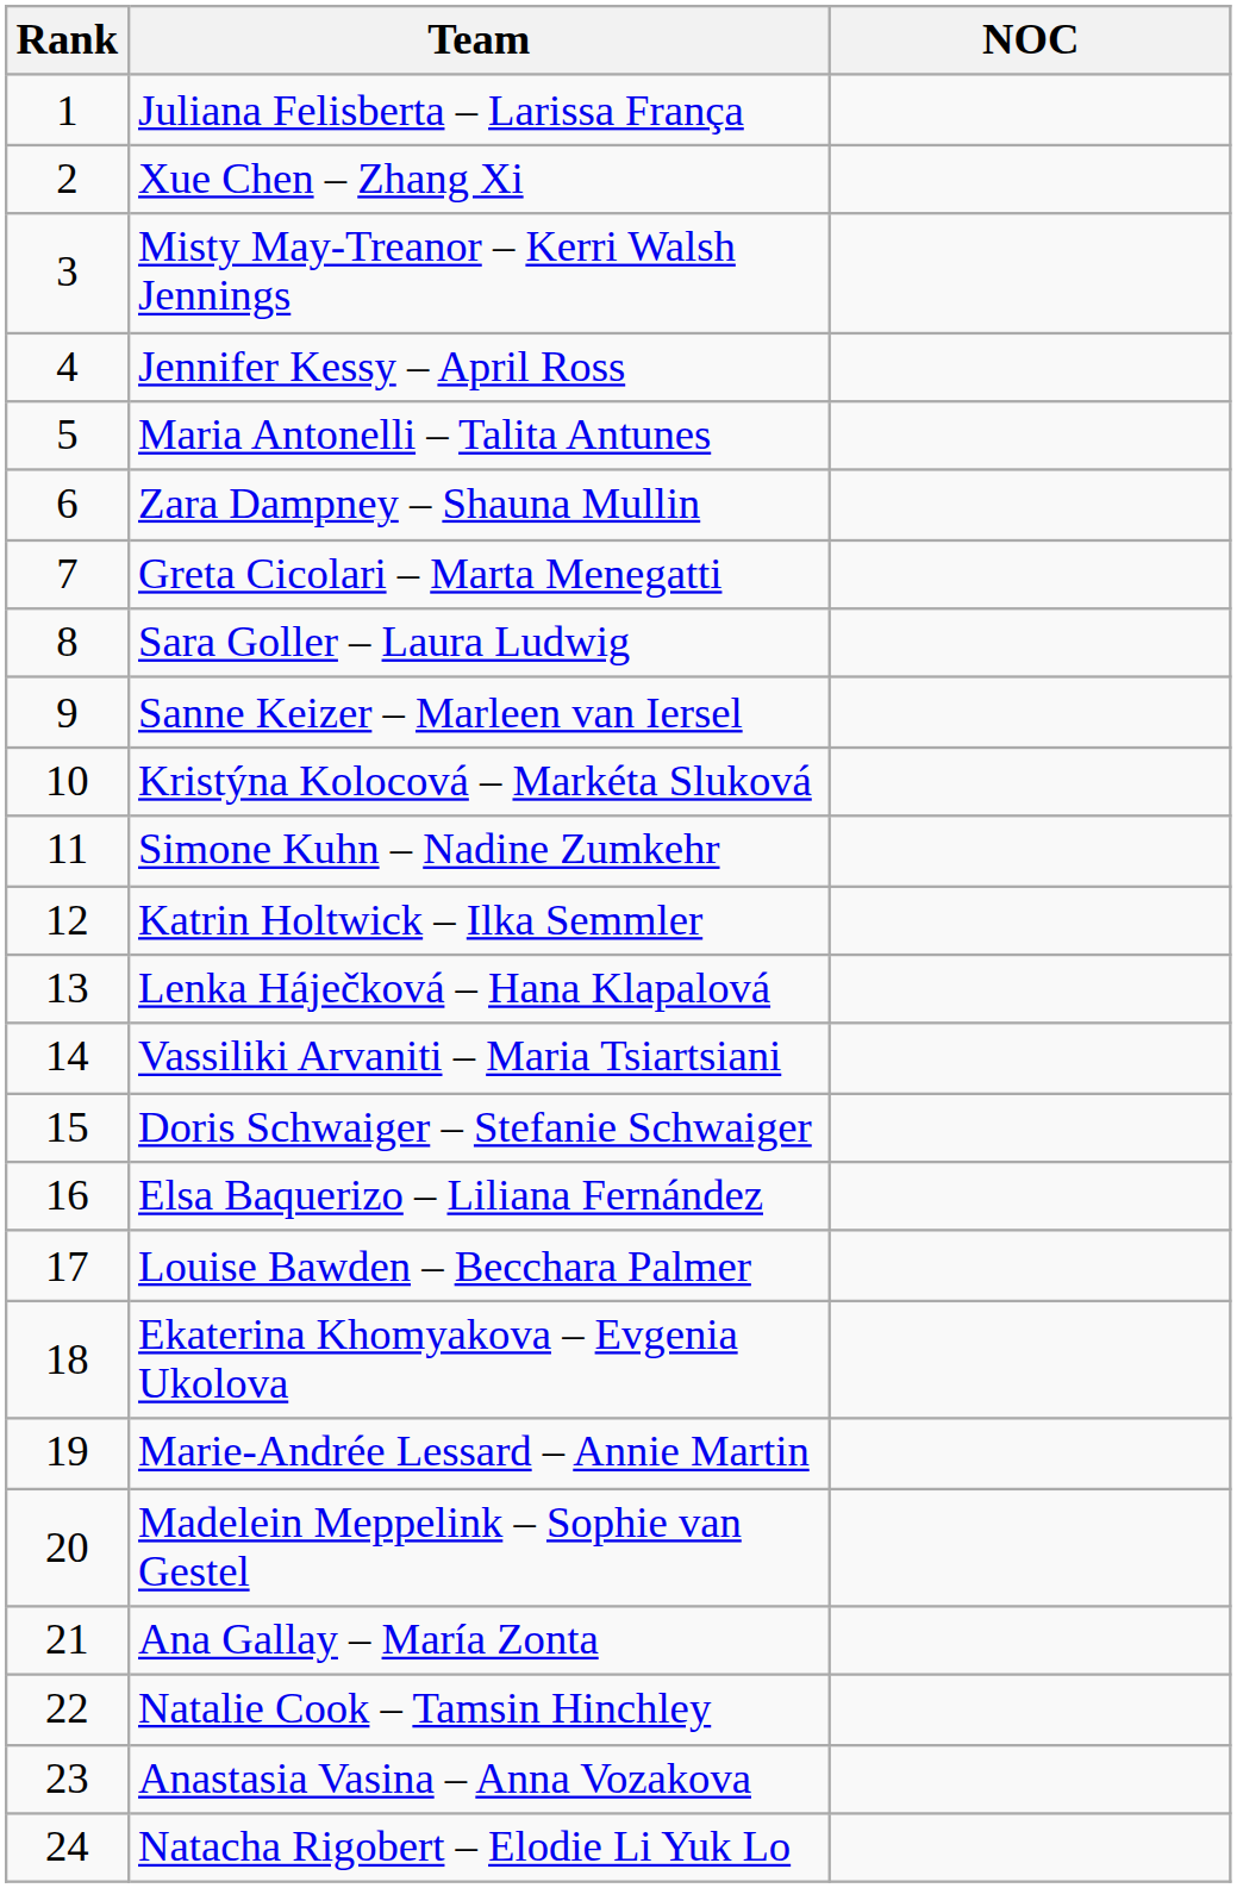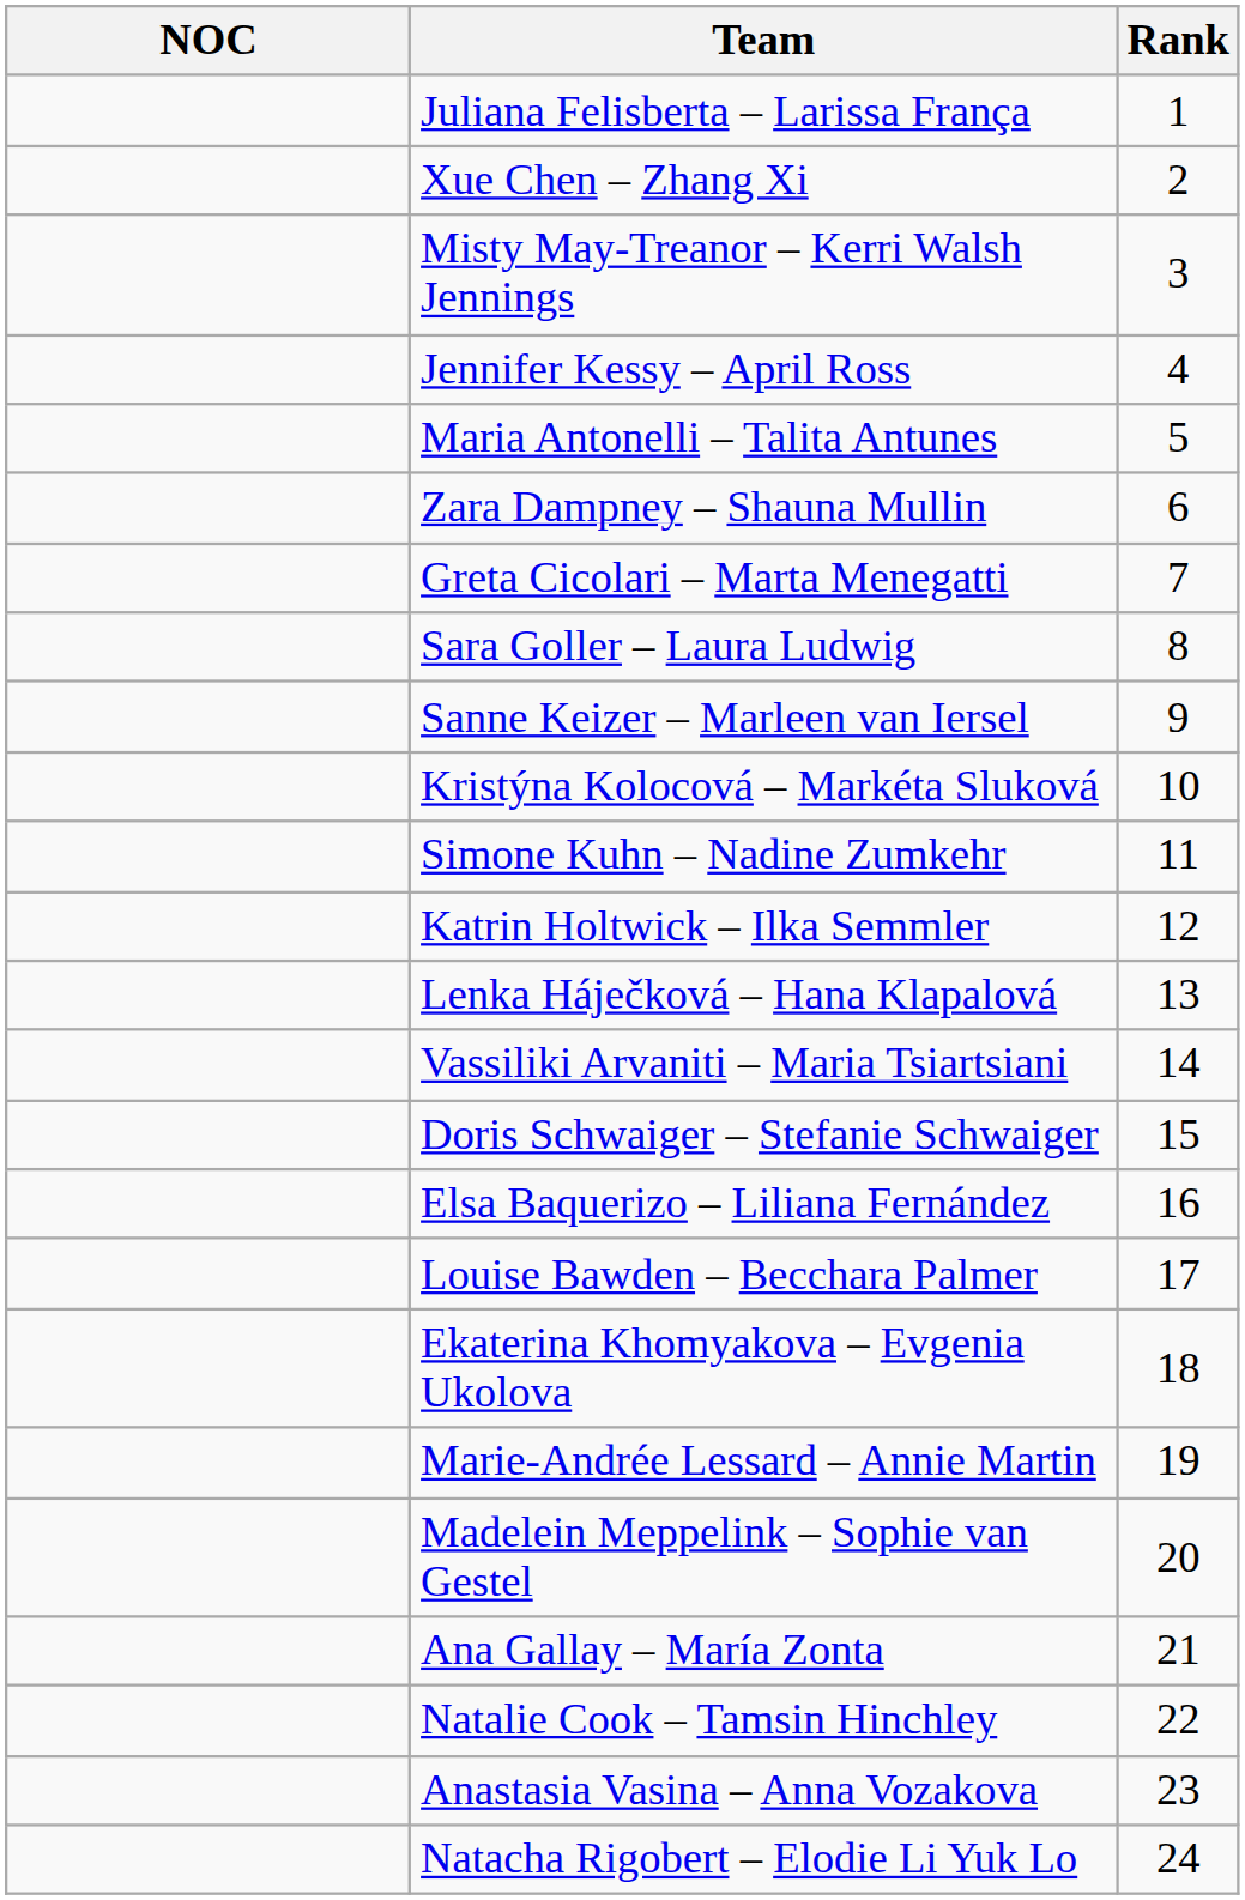columns swapped: Rank <-> NOC
